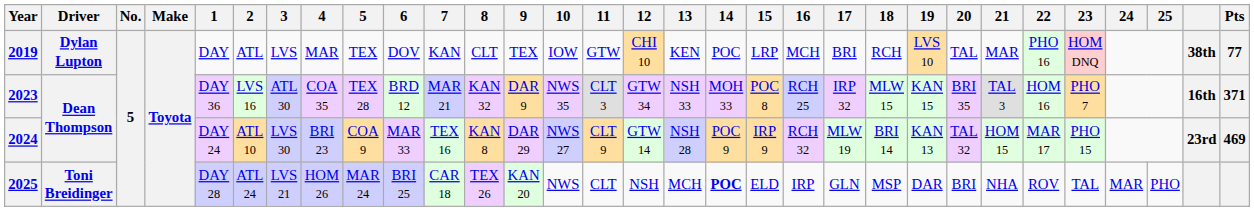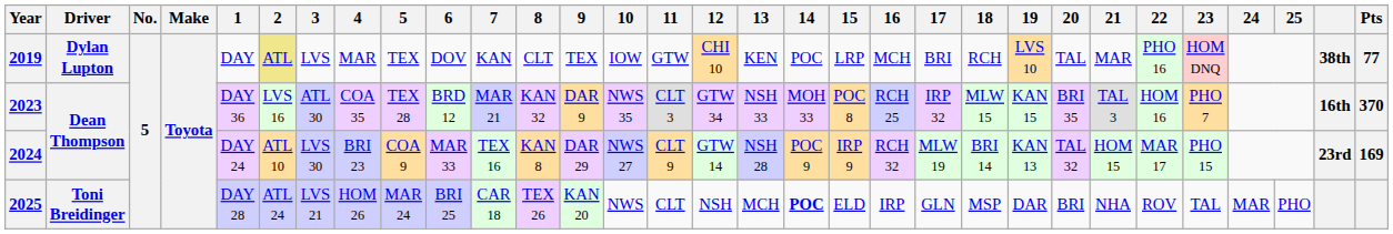2019 | 2: no background -> khaki background
2023 | Pts: 371 -> 370
2024 | Pts: 469 -> 169
